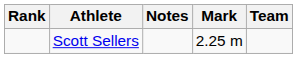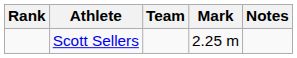columns swapped: Team <-> Notes
